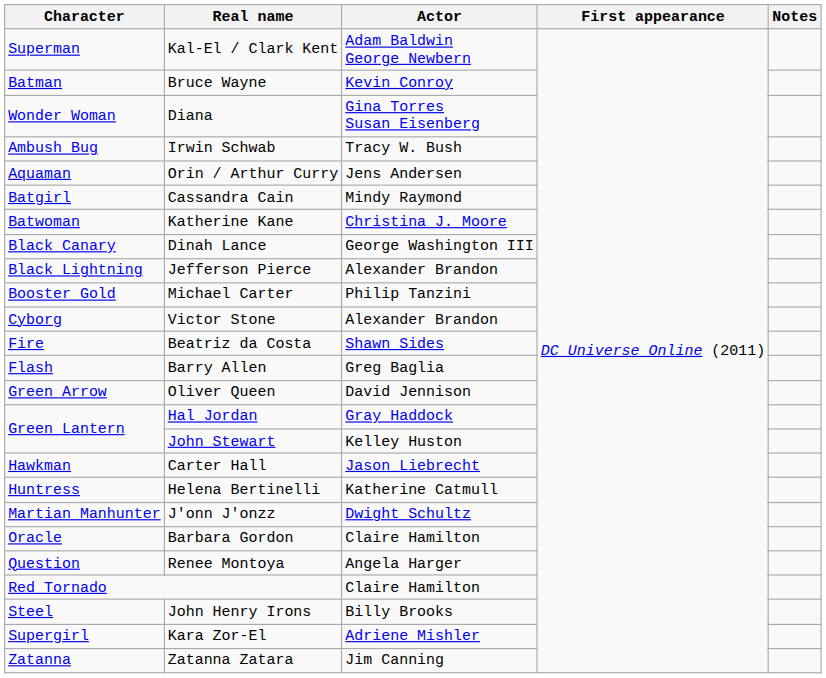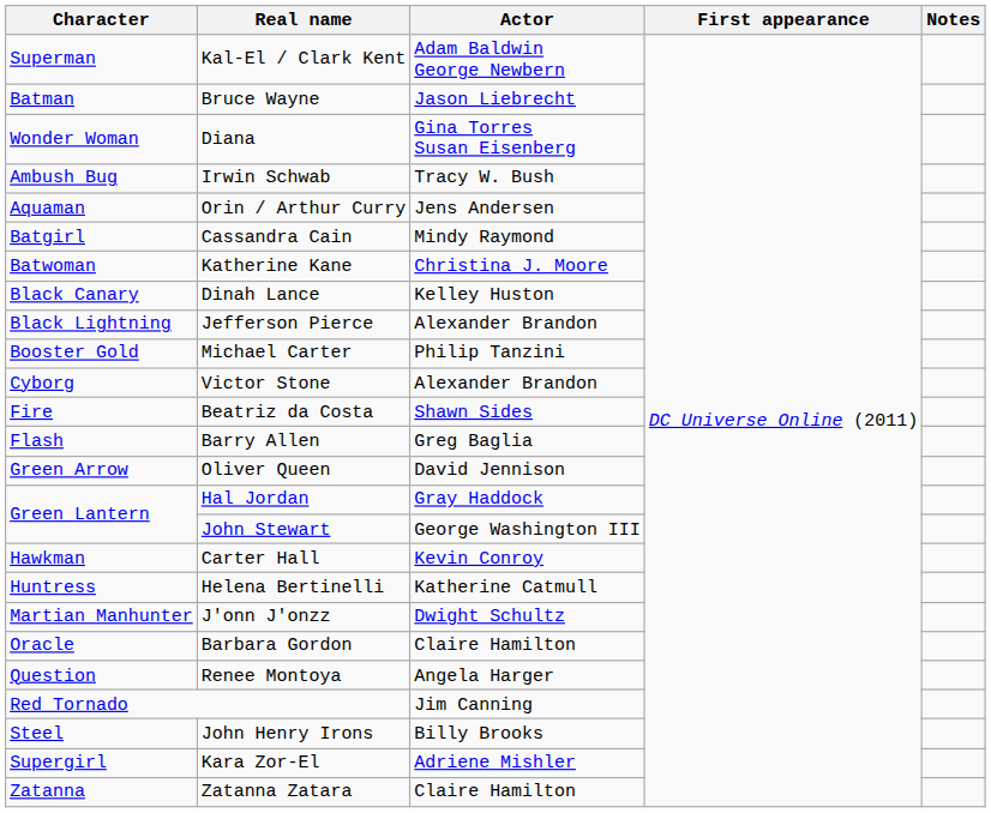Bruce Wayne | Actor: Kevin Conroy -> Jason Liebrecht
Dinah Lance | Actor: George Washington III -> Kelley Huston
John Stewart | Actor: Kelley Huston -> George Washington III
Carter Hall | Actor: Jason Liebrecht -> Kevin Conroy
Red Tornado | Actor: Claire Hamilton -> Jim Canning
Zatanna Zatara | Actor: Jim Canning -> Claire Hamilton
